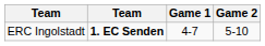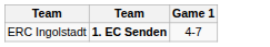- column: Game 2 | 5-10
